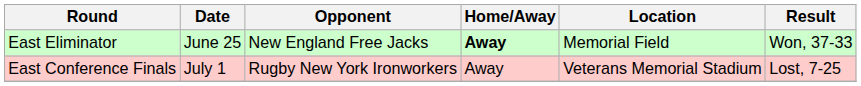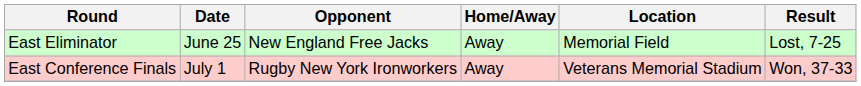East Eliminator | Home/Away: bold -> normal
East Eliminator | Result: Won, 37-33 -> Lost, 7-25
East Conference Finals | Result: Lost, 7-25 -> Won, 37-33
